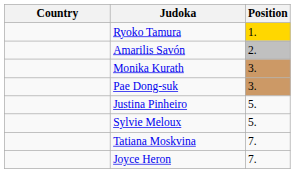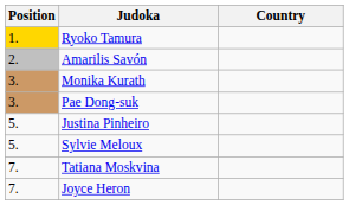columns swapped: Position <-> Country
